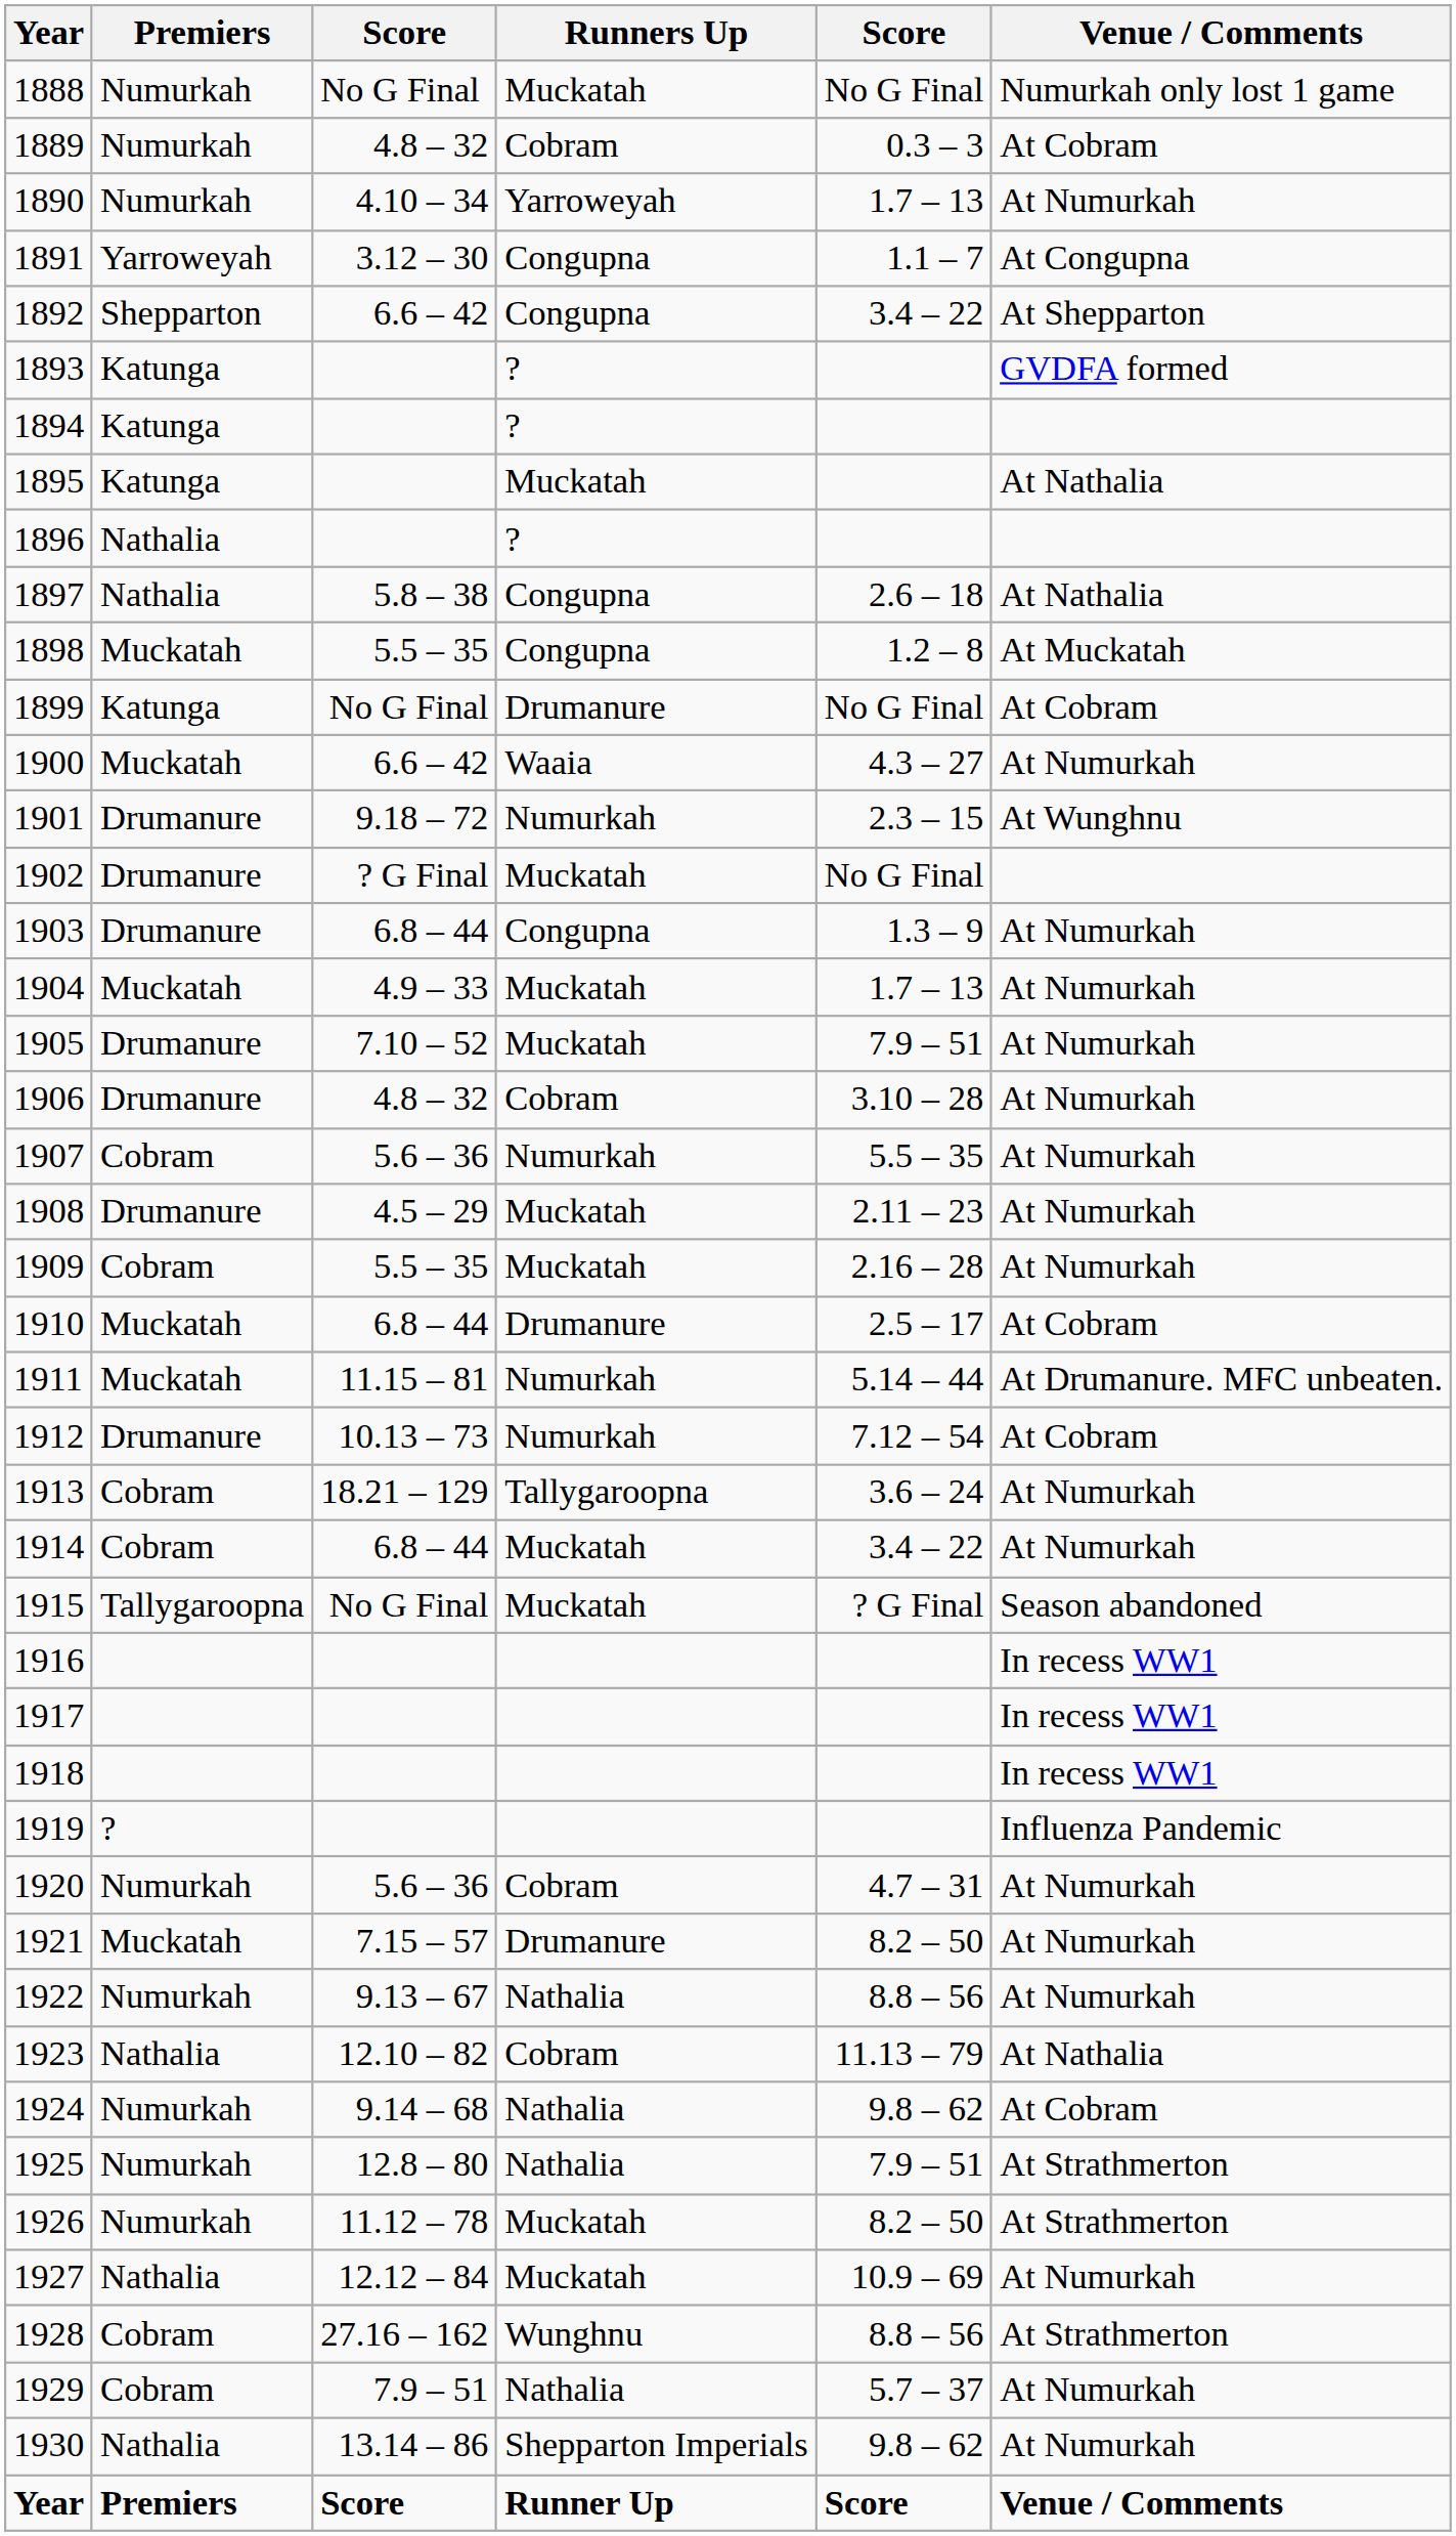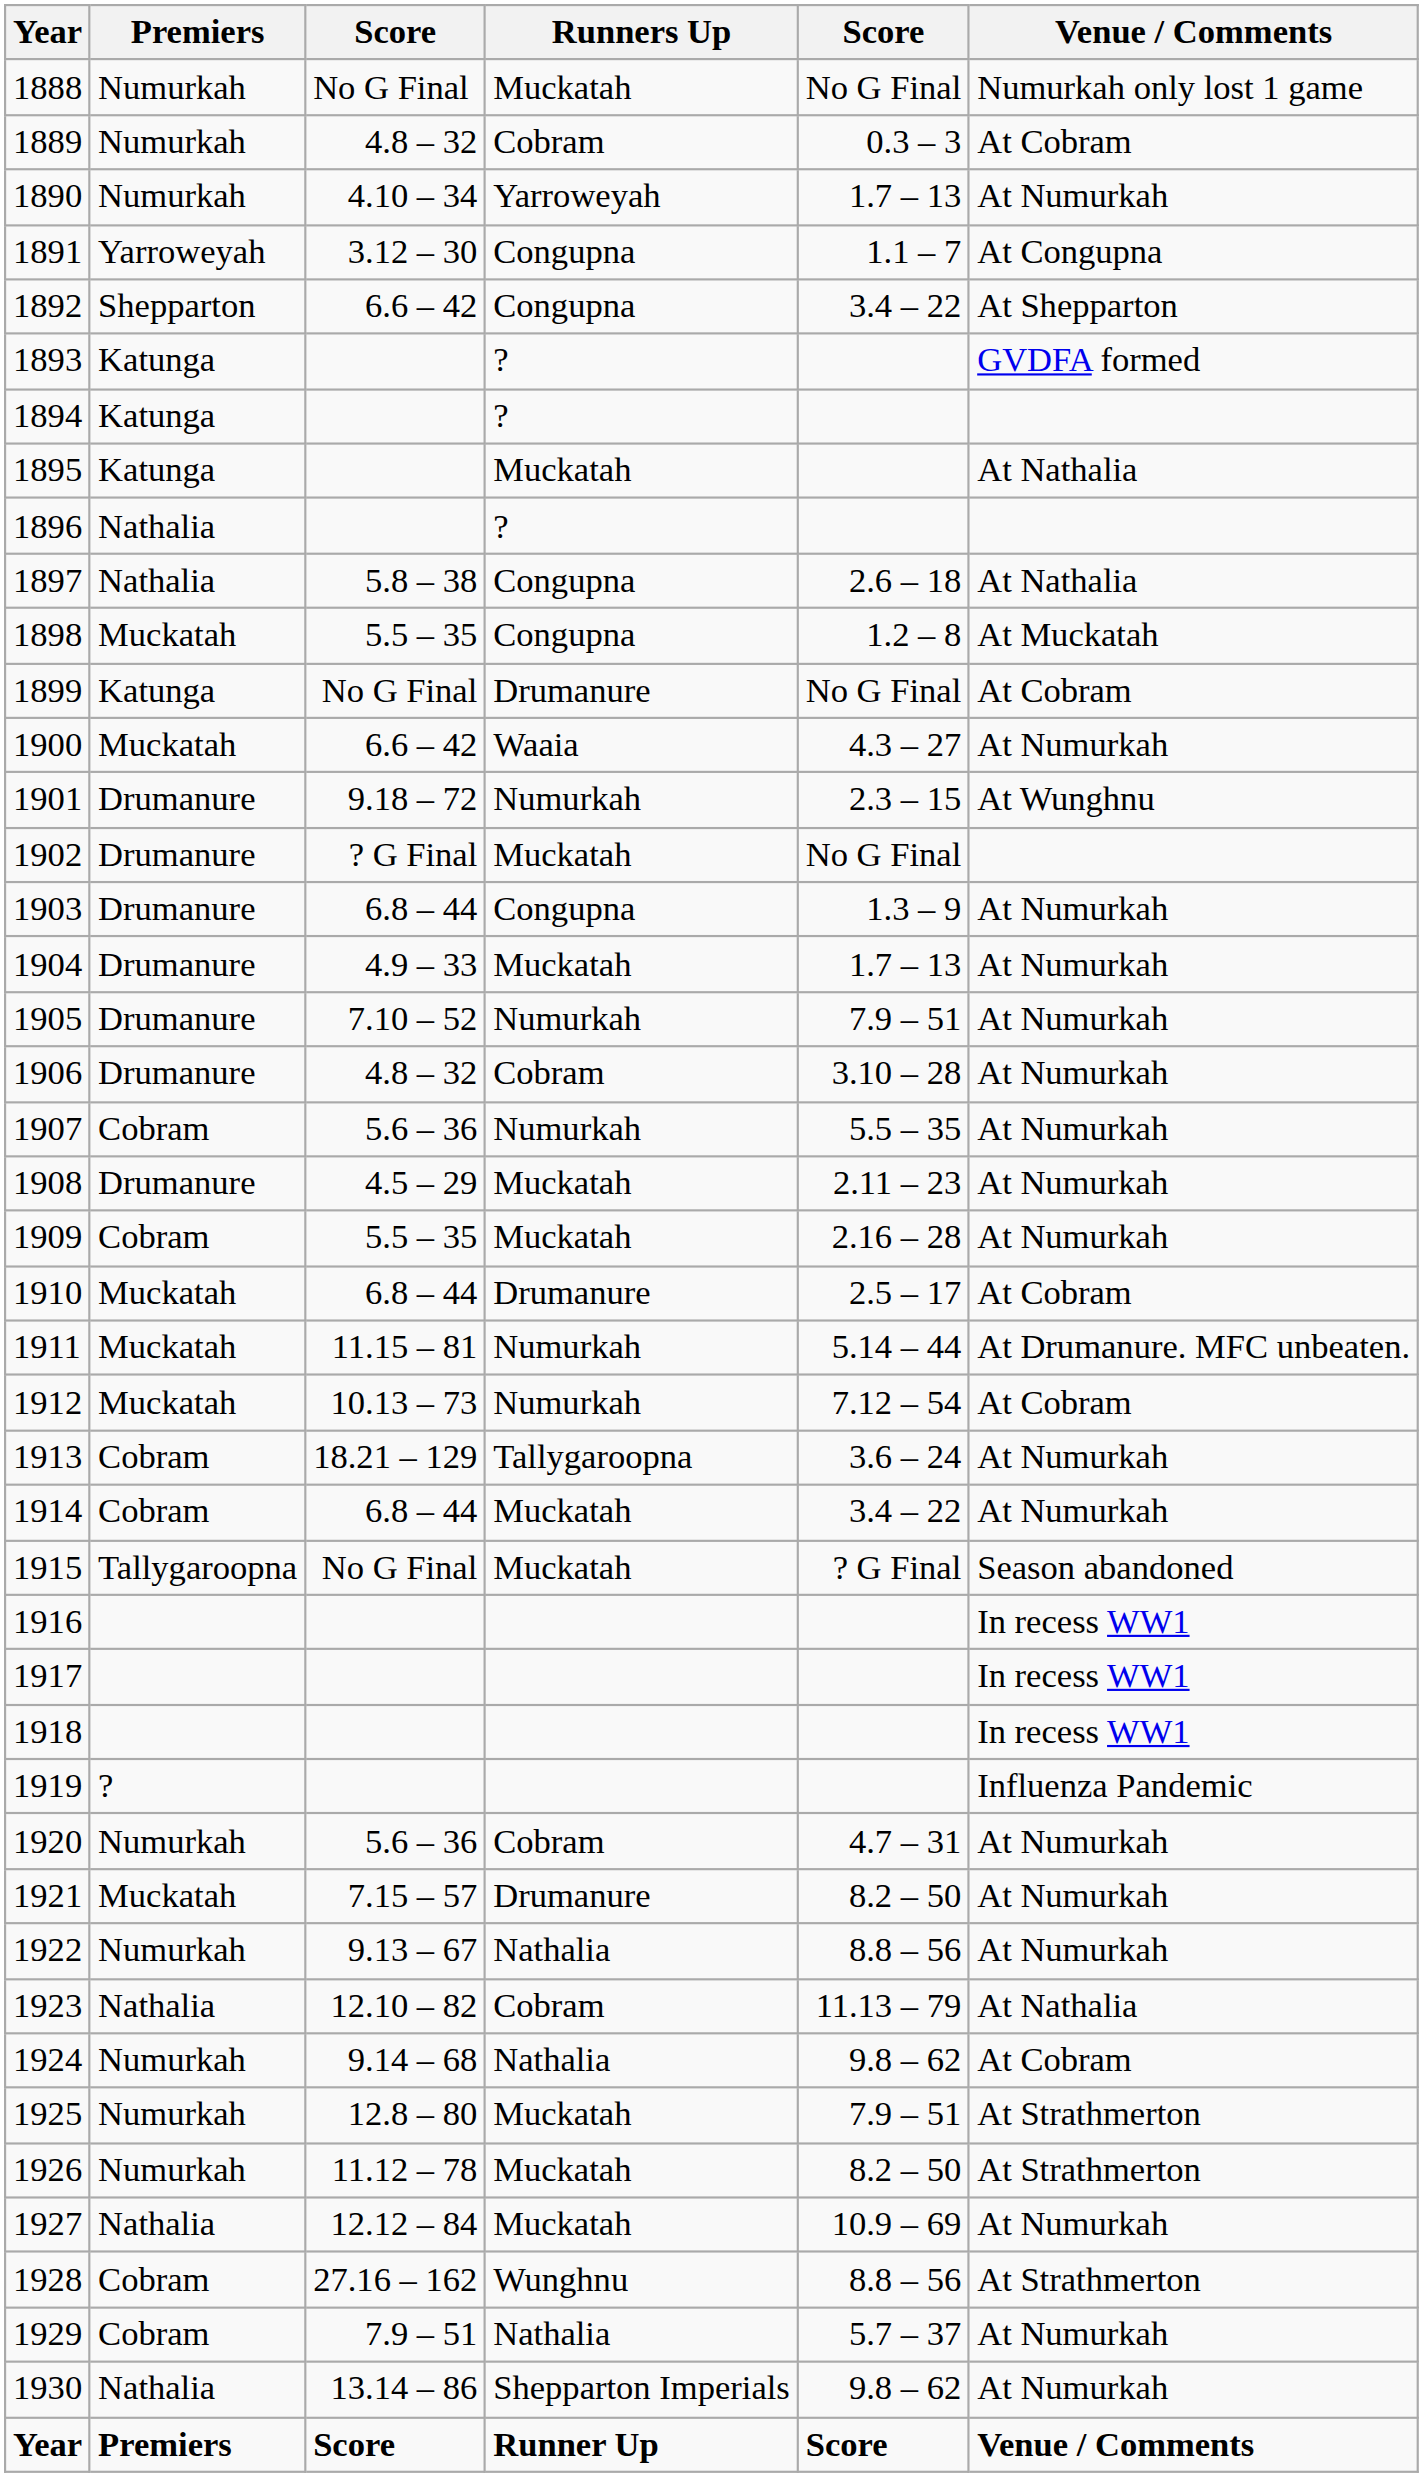1904 | Premiers: Muckatah -> Drumanure
1905 | Runners Up: Muckatah -> Numurkah
1912 | Premiers: Drumanure -> Muckatah
1925 | Runners Up: Nathalia -> Muckatah
